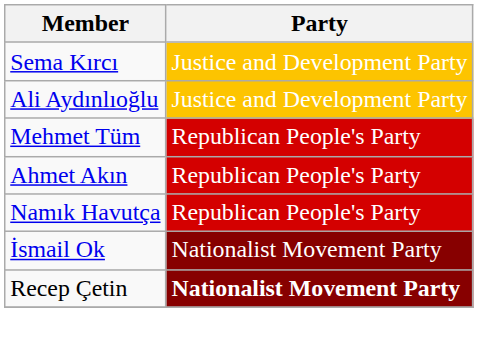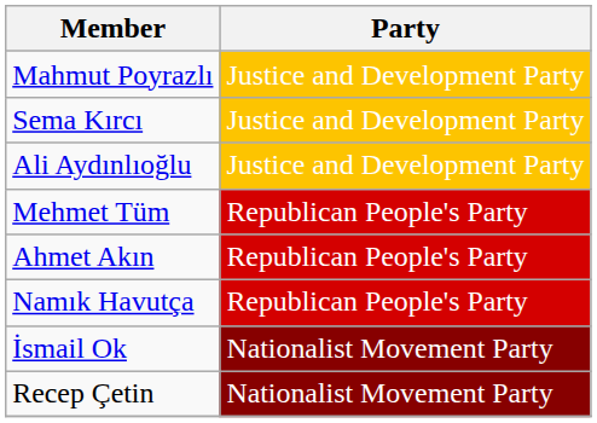+ row: Mahmut Poyrazlı | Justice and Development Party
Recep Çetin | Party: bold -> normal
